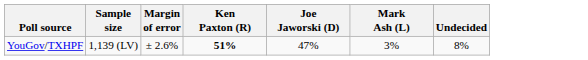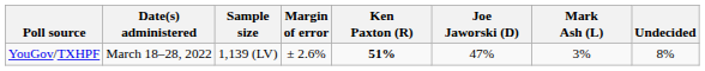+ column: Date(s) administered | March 18–28, 2022
